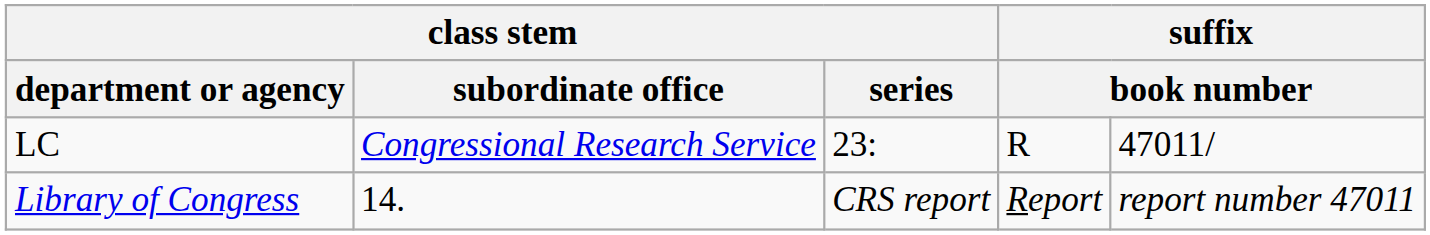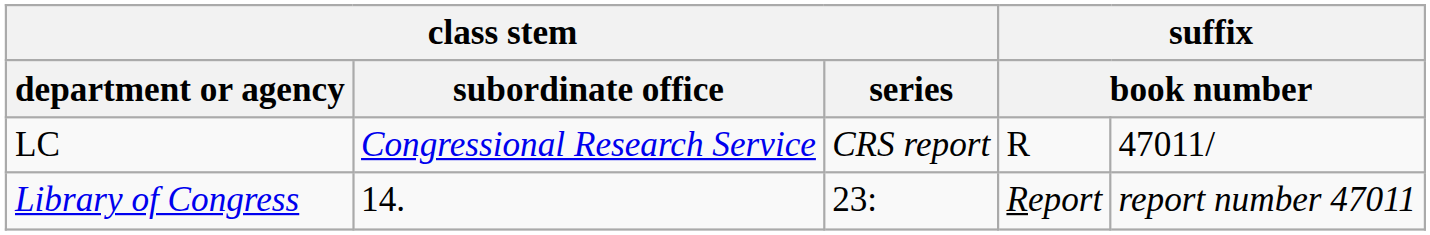LC | class stem / series: 23: -> CRS report
Library of Congress | class stem / series: CRS report -> 23:
